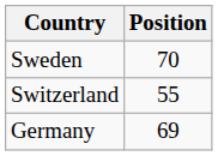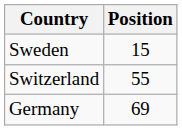Sweden | Position: 70 -> 15
